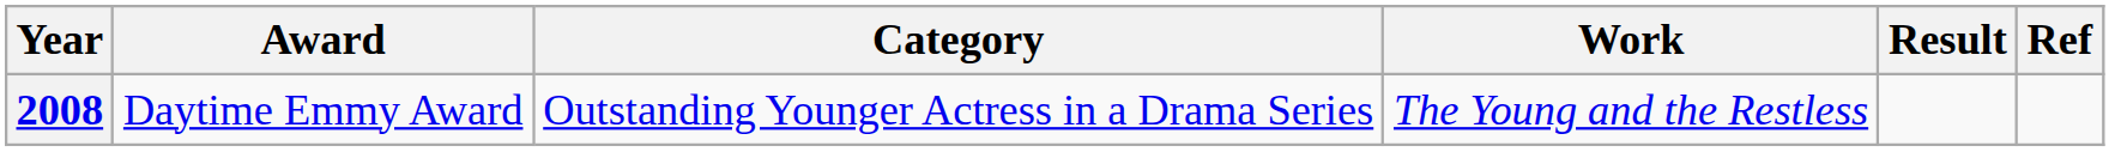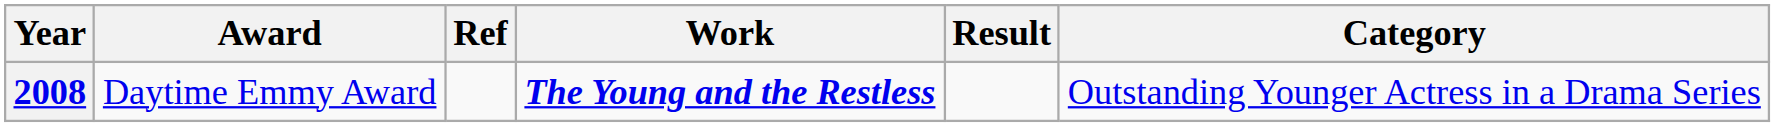columns swapped: Category <-> Ref
2008 | Work: normal -> bold
